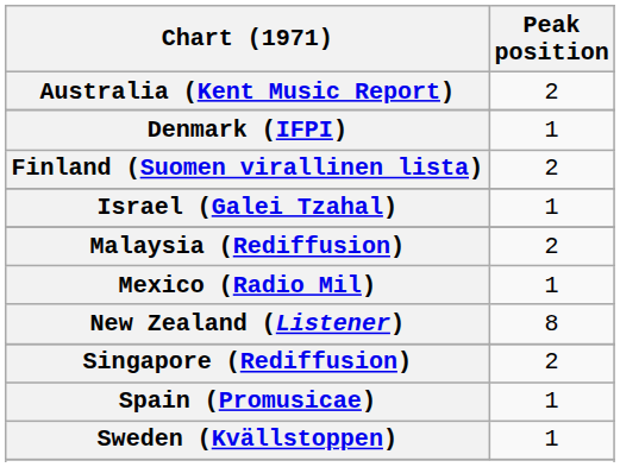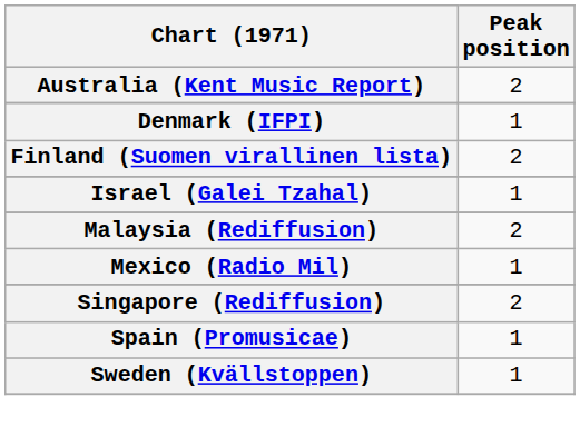- row: New Zealand (Listener) | 8
